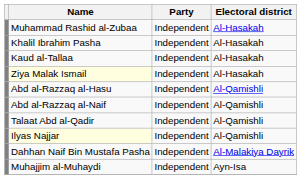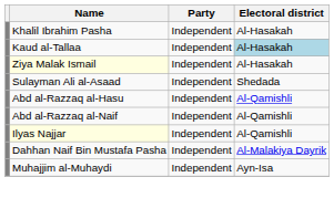- row: Muhammad Rashid al-Zubaa | Independent | Al-Hasakah
Kaud al-Tallaa | Electoral district: no background -> lightblue background
+ row: Sulayman Ali al-Asaad | Independent | Shedada
- row: Talaat Abd al-Qadir | Independent | Al-Qamishli
